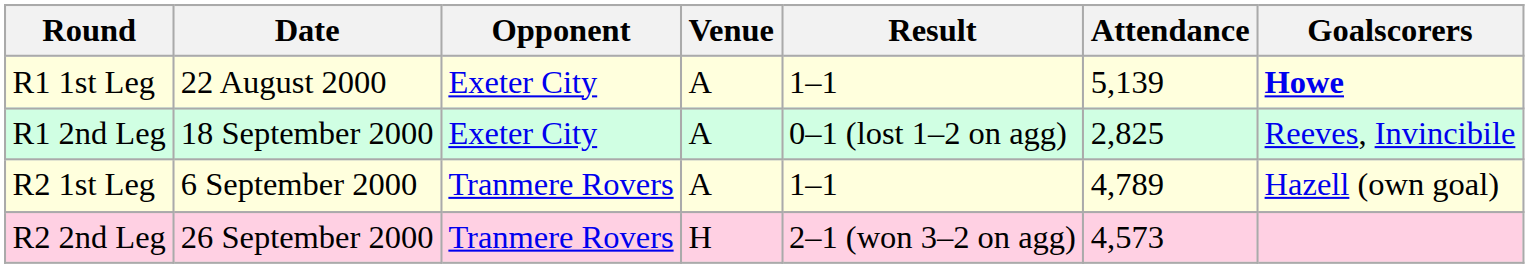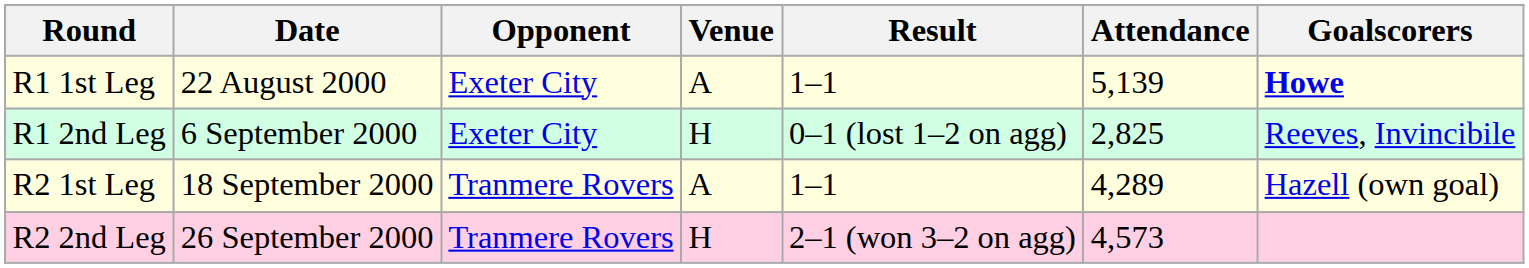R1 2nd Leg | Date: 18 September 2000 -> 6 September 2000
R1 2nd Leg | Venue: A -> H
R2 1st Leg | Date: 6 September 2000 -> 18 September 2000
R2 1st Leg | Attendance: 4,789 -> 4,289
